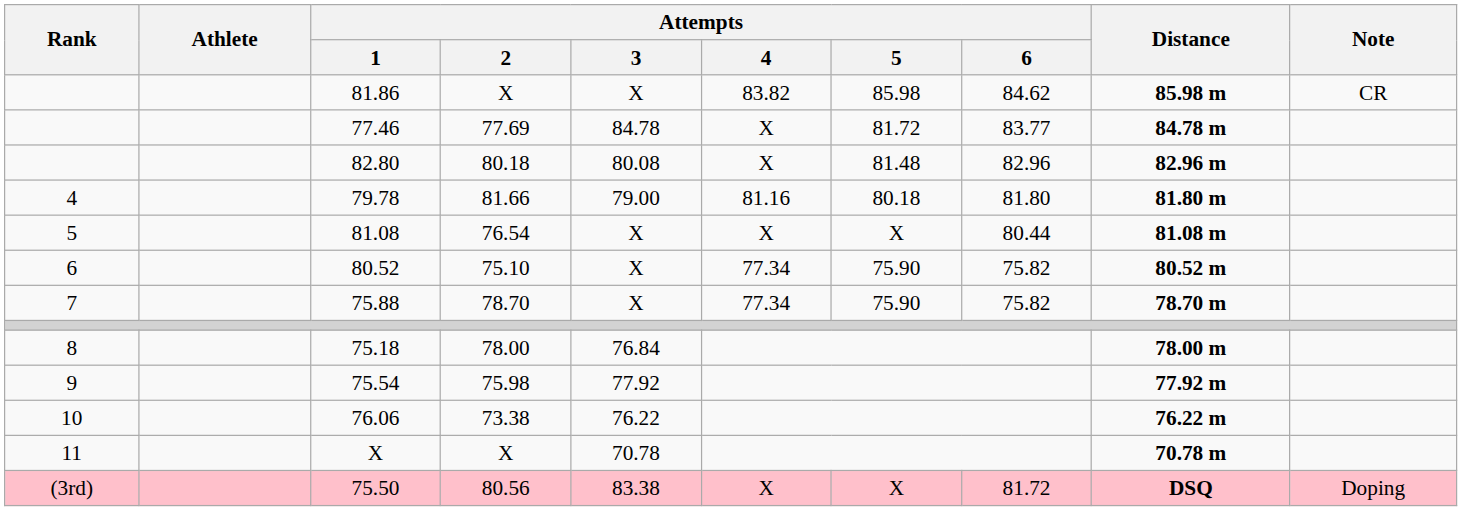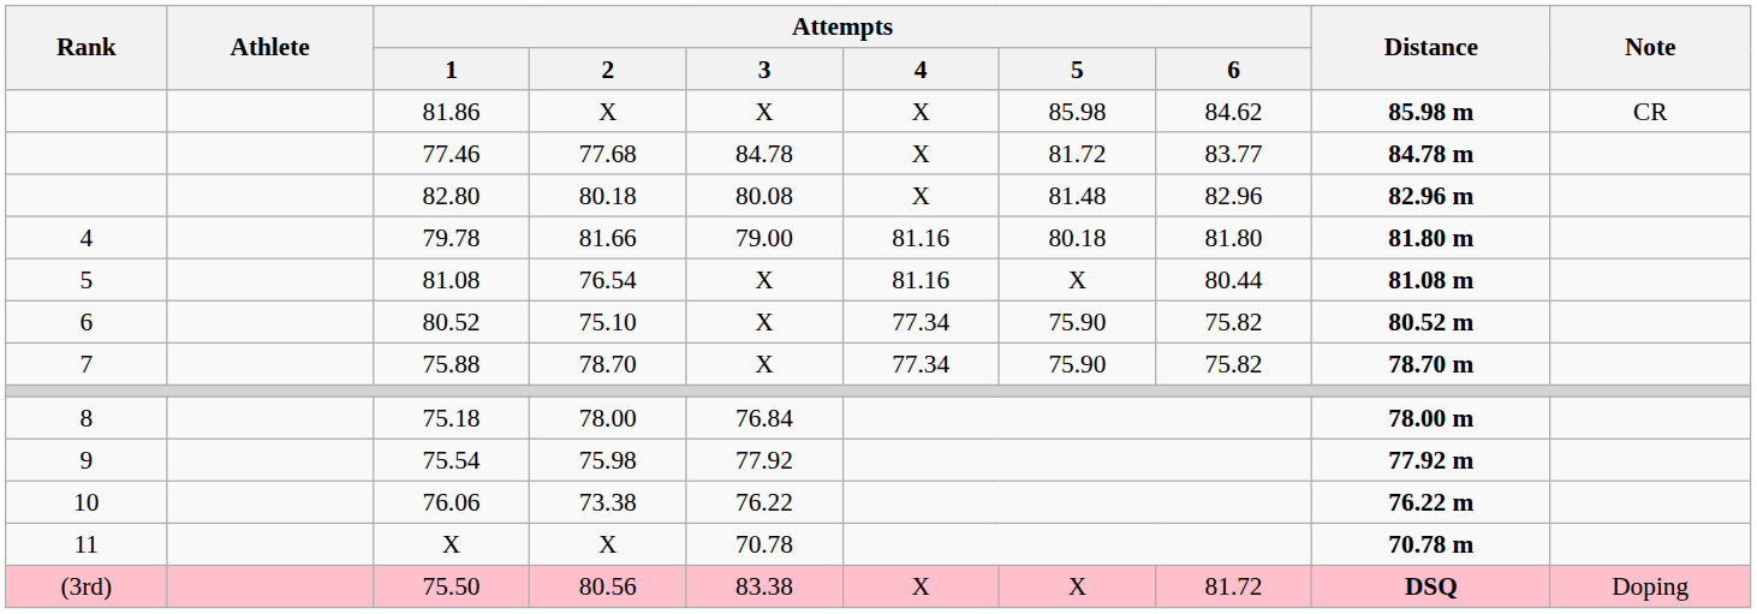81.86 | Attempts / 4: 83.82 -> X
77.46 | Attempts / 2: 77.69 -> 77.68
81.08 | Attempts / 4: X -> 81.16
